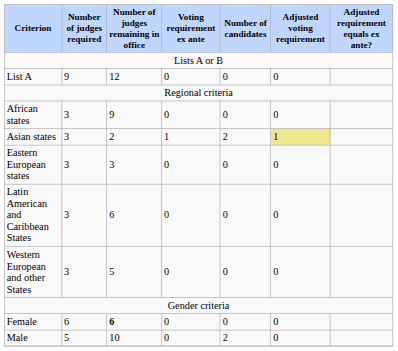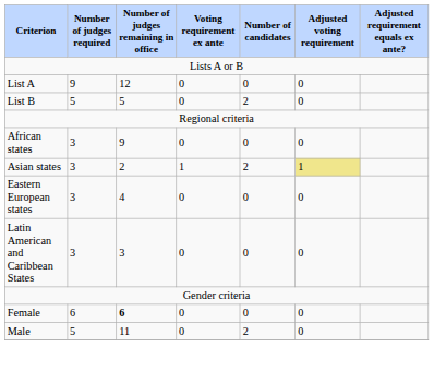+ row: List B | 5 | 5 | 0 | 2 | 0
Eastern European states | Number of judges remaining in office: 3 -> 4
Latin American and Caribbean States | Number of judges remaining in office: 6 -> 3
- row: Western European and other States | 3 | 5 | 0 | 0 | 0
Male | Number of judges remaining in office: 10 -> 11
